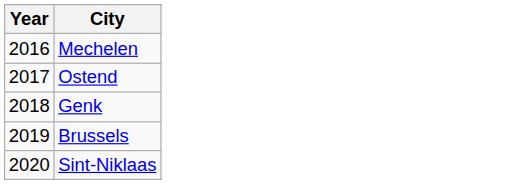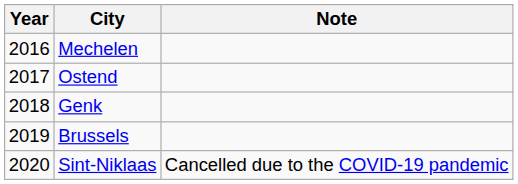+ column: Note | Cancelled due to the COVID-19 pandemic
